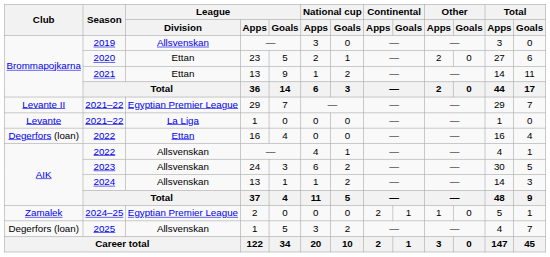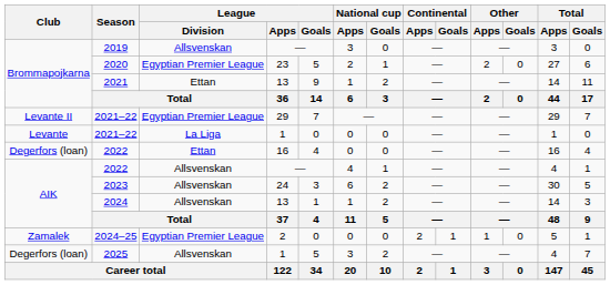2020 | League / Division: Ettan -> Egyptian Premier League
